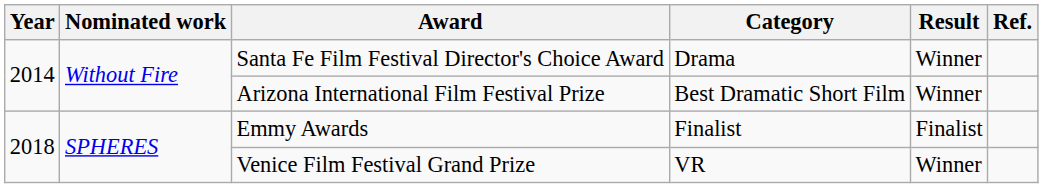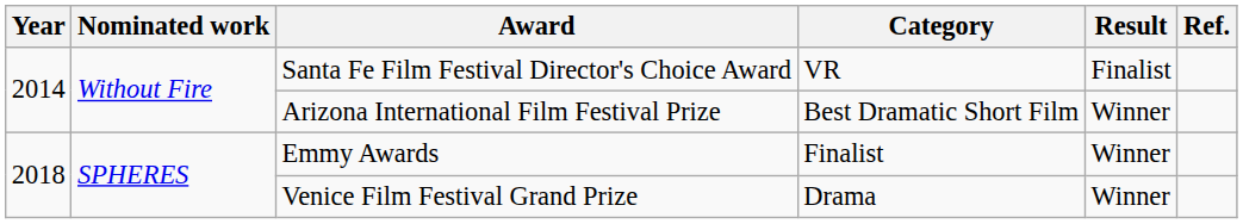Santa Fe Film Festival Director's Choice Award | Category: Drama -> VR
Santa Fe Film Festival Director's Choice Award | Result: Winner -> Finalist
Emmy Awards | Result: Finalist -> Winner
Venice Film Festival Grand Prize | Category: VR -> Drama
